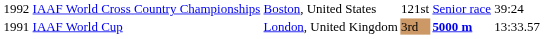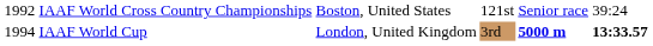IAAF World Cup | column 1: 1991 -> 1994
IAAF World Cup | column 6: normal -> bold
